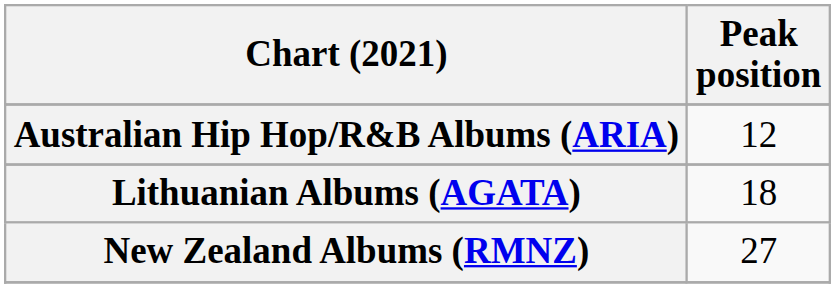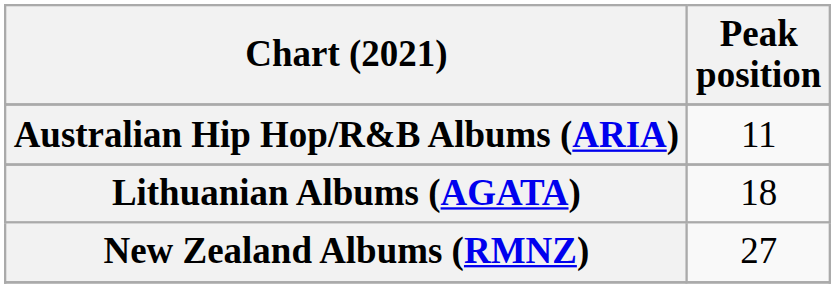Australian Hip Hop/R&B Albums (ARIA) | Peak position: 12 -> 11
